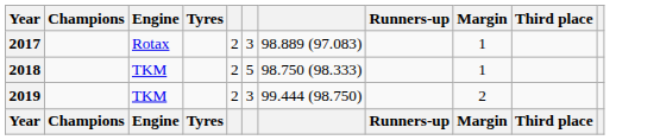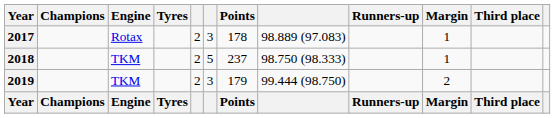+ column: Points | 178 | 237 | 179 | Points
